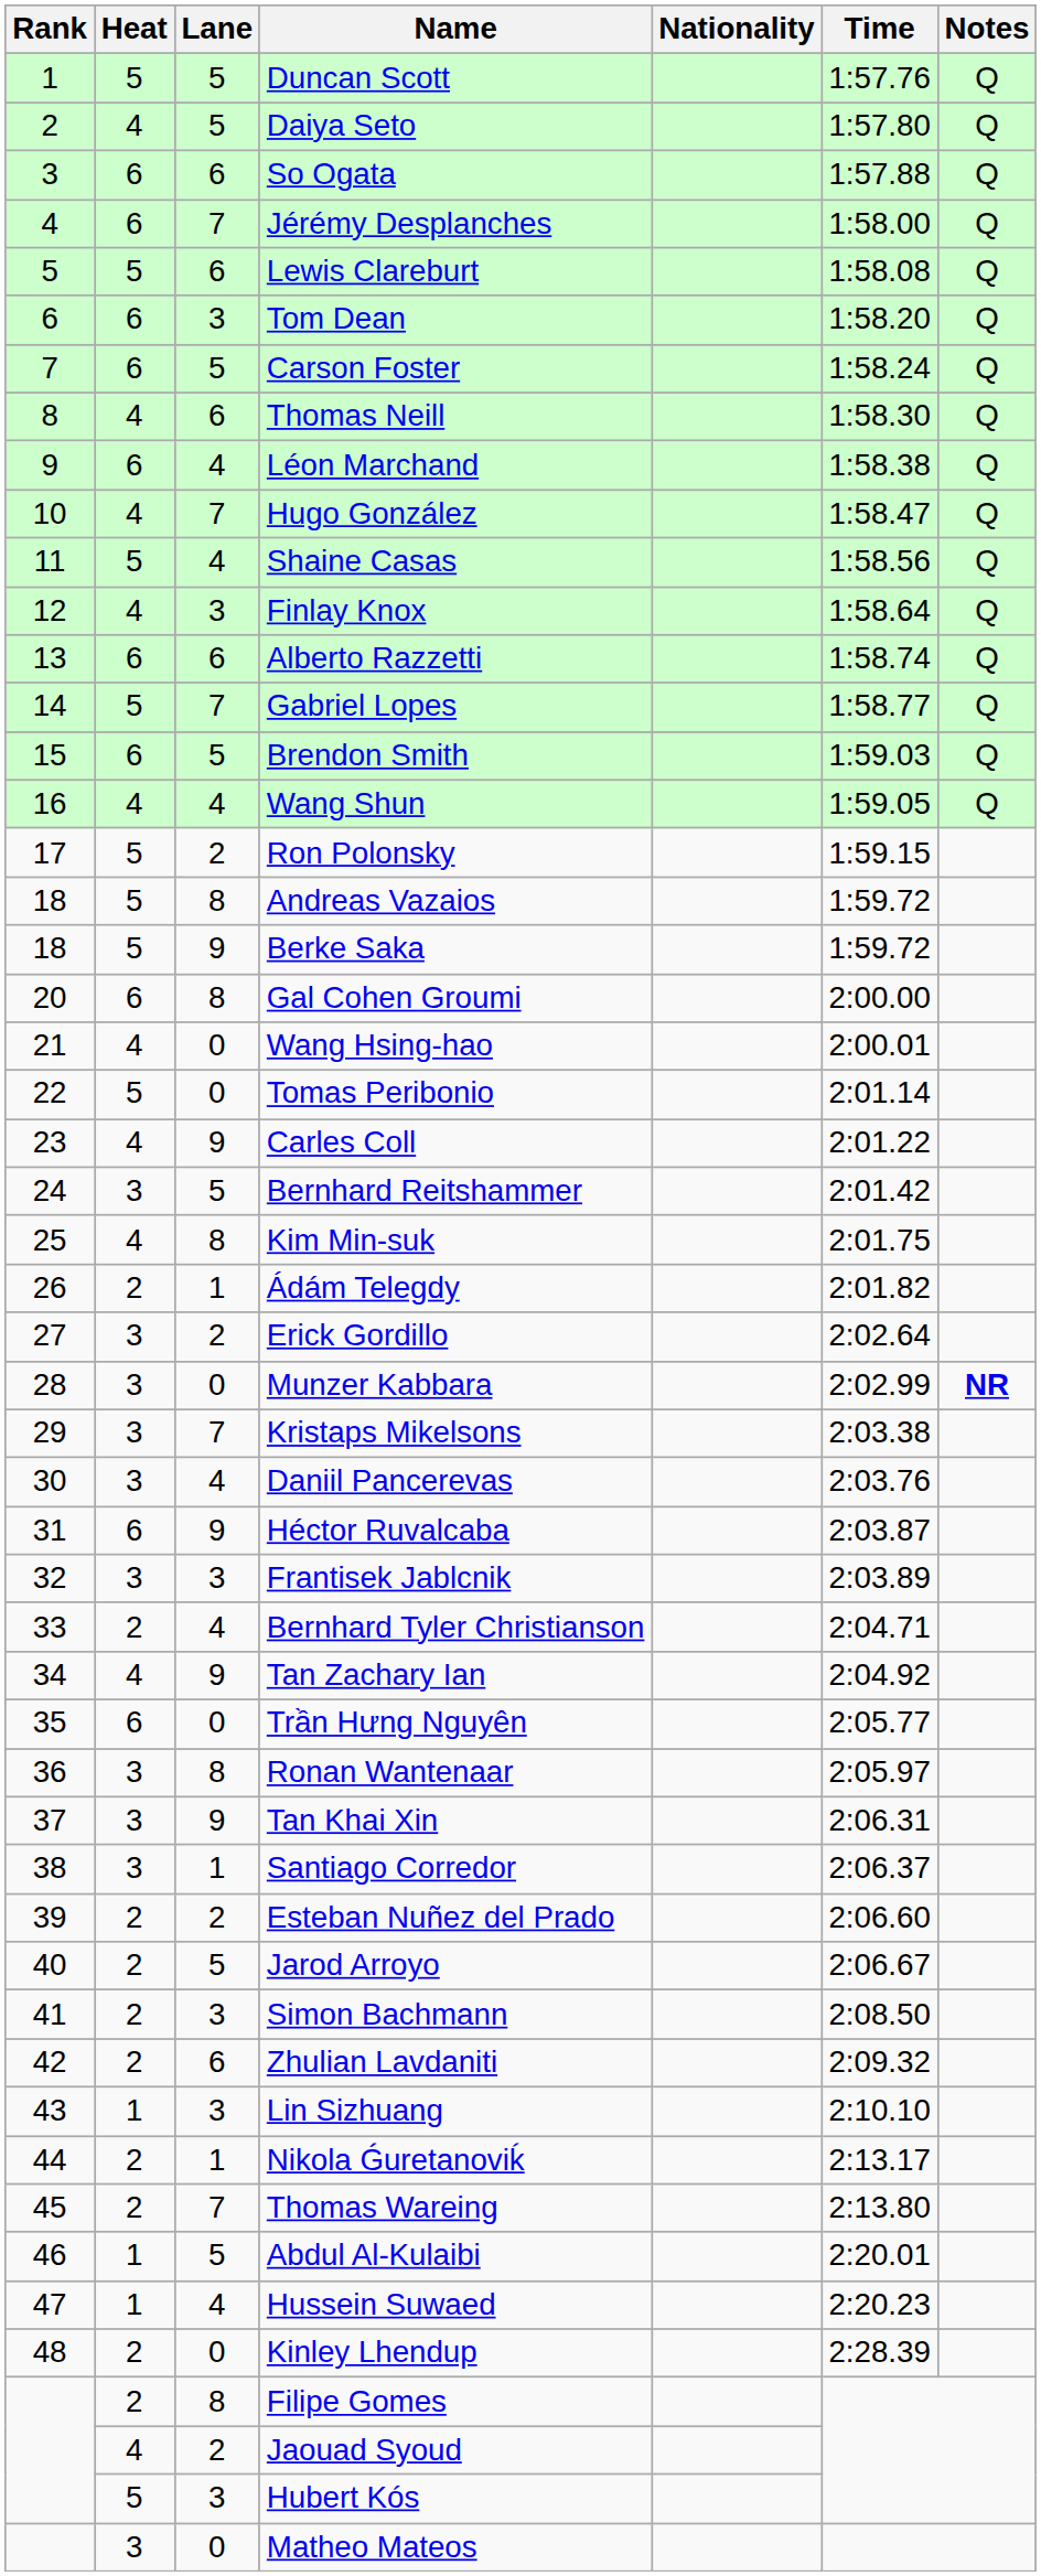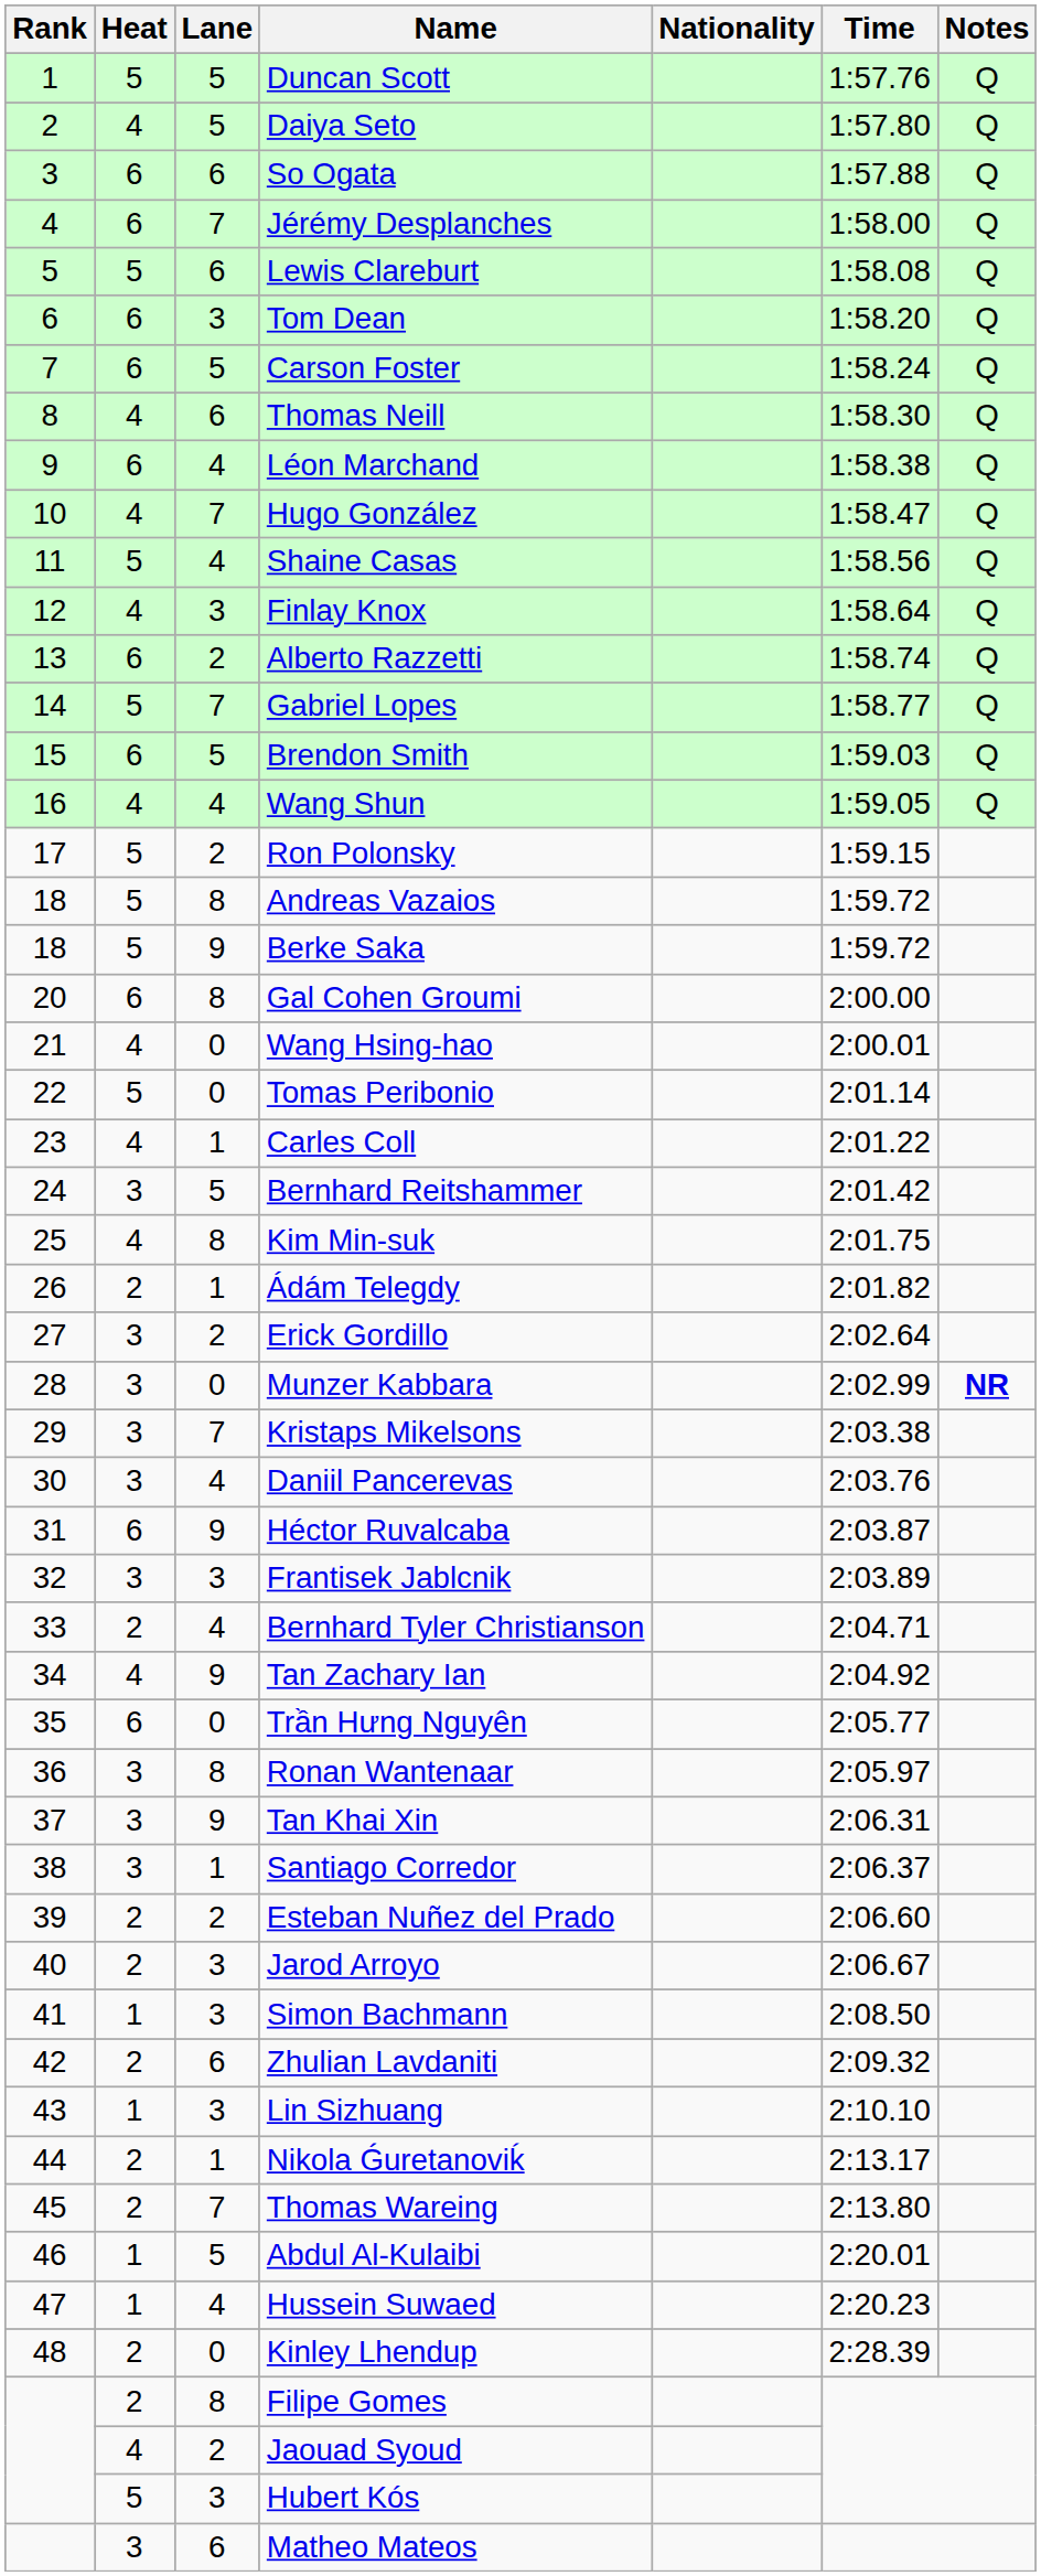Alberto Razzetti | Lane: 6 -> 2
Carles Coll | Lane: 9 -> 1
Jarod Arroyo | Lane: 5 -> 3
Simon Bachmann | Heat: 2 -> 1
Matheo Mateos | Lane: 0 -> 6
